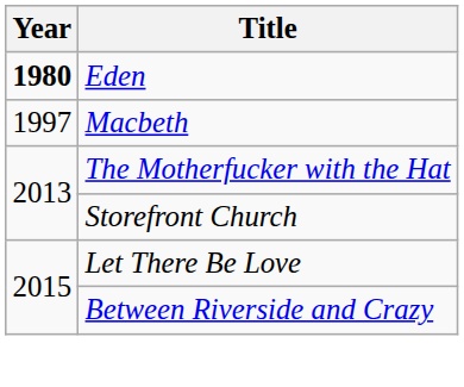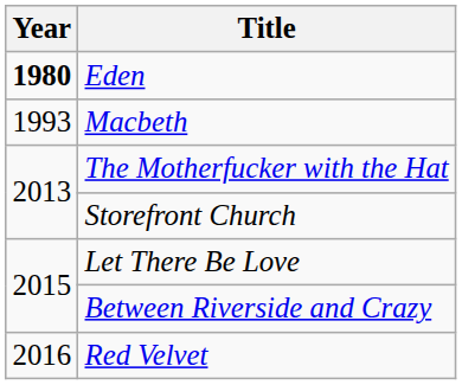Macbeth | Year: 1997 -> 1993
+ row: 2016 | Red Velvet
